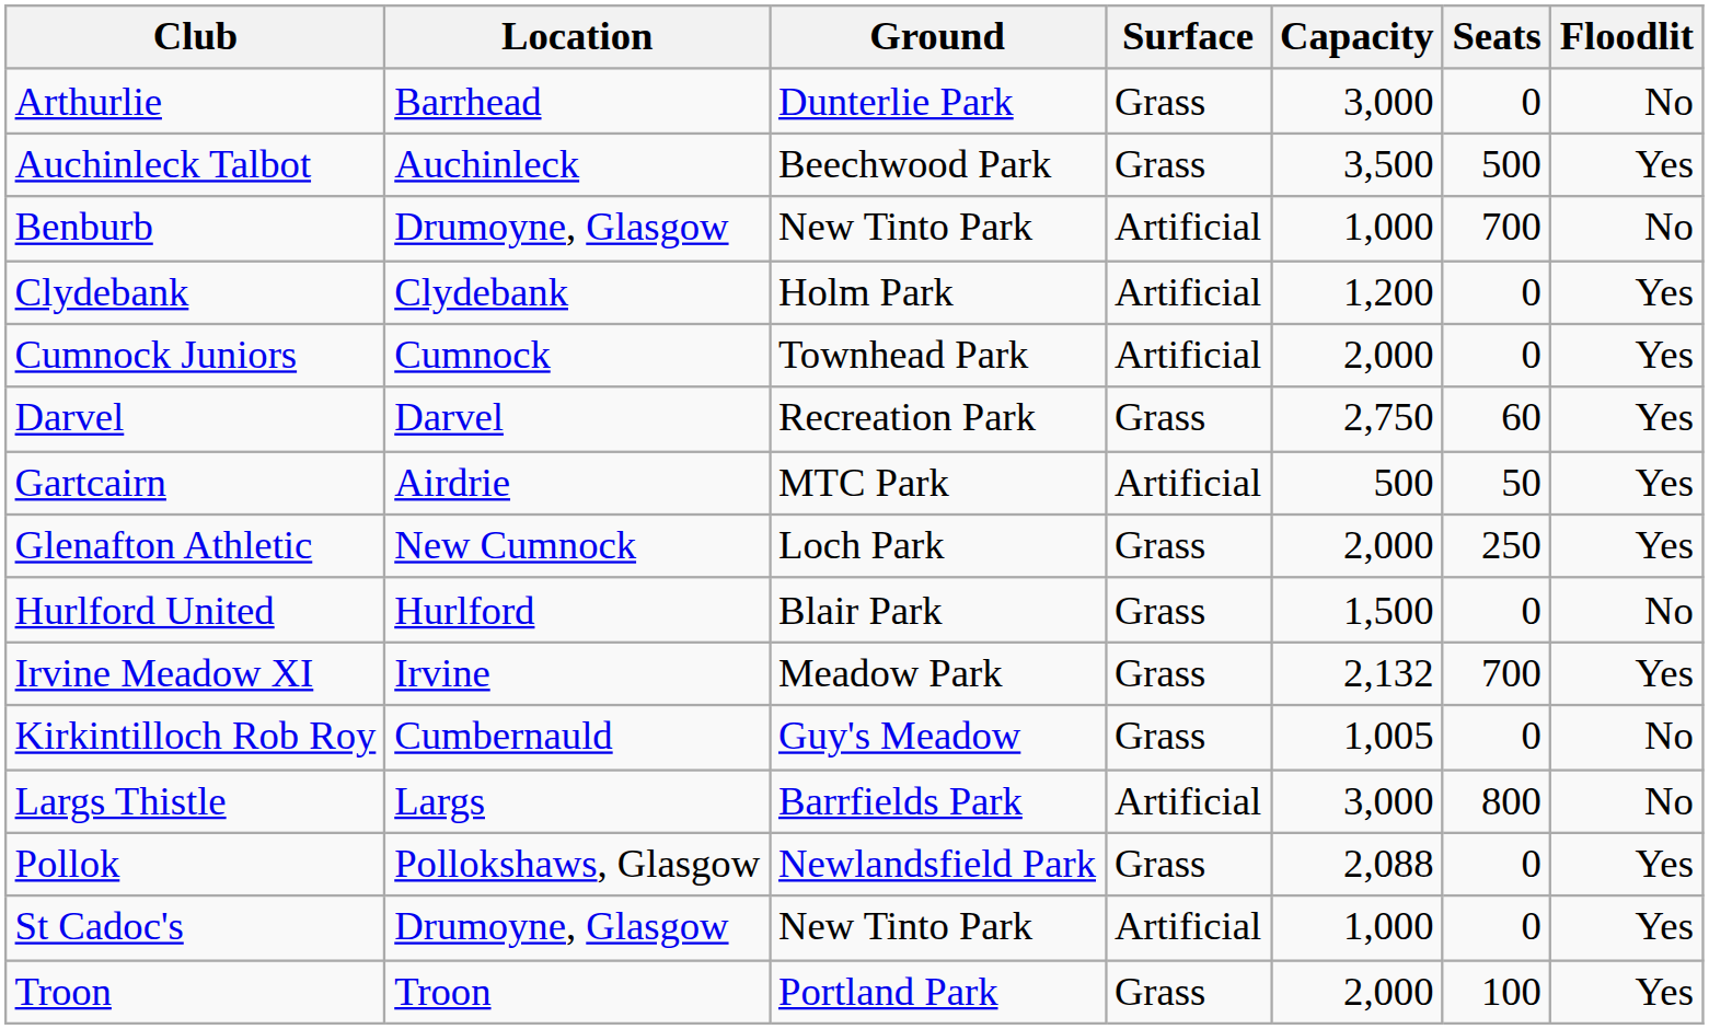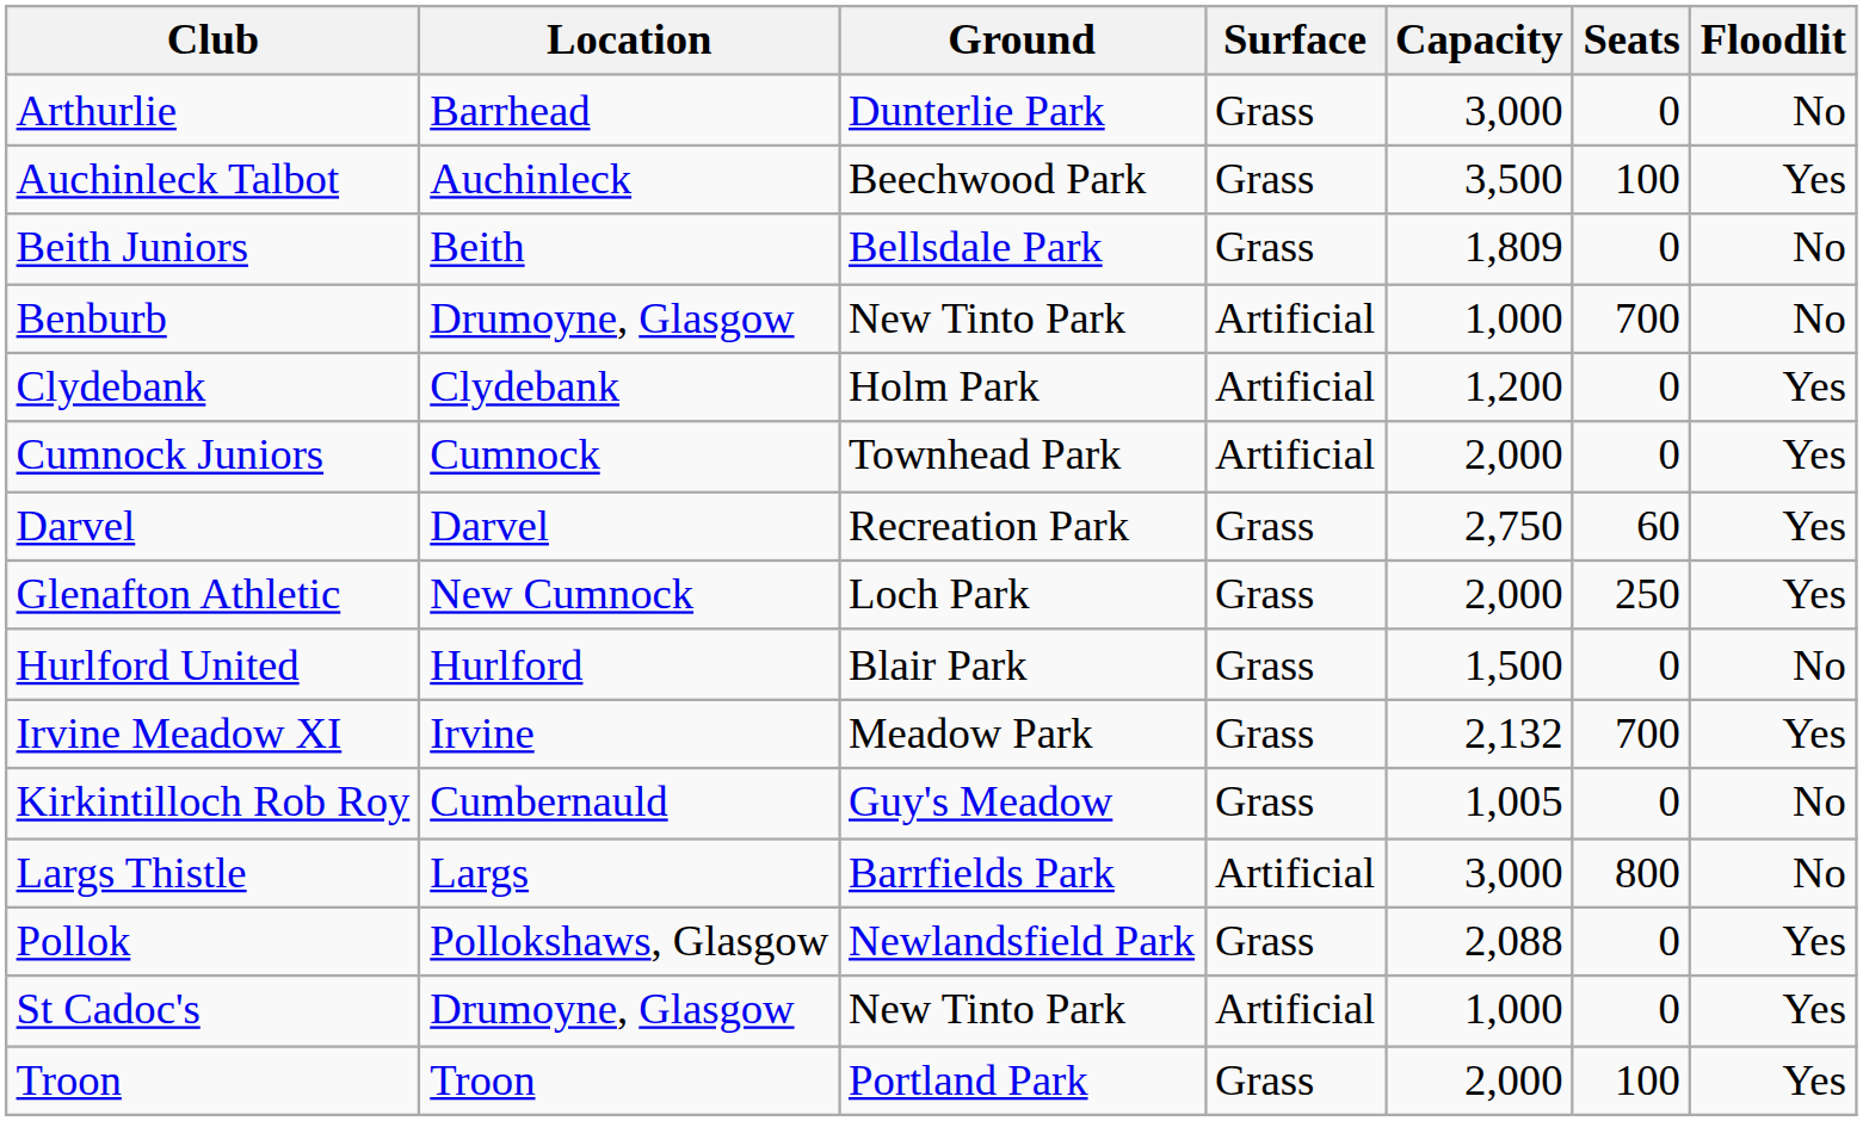Auchinleck Talbot | Seats: 500 -> 100
+ row: Beith Juniors | Beith | Bellsdale Park | Grass | 1,809 | 0 | No
- row: Gartcairn | Airdrie | MTC Park | Artificial | 500 | 50 | Yes
